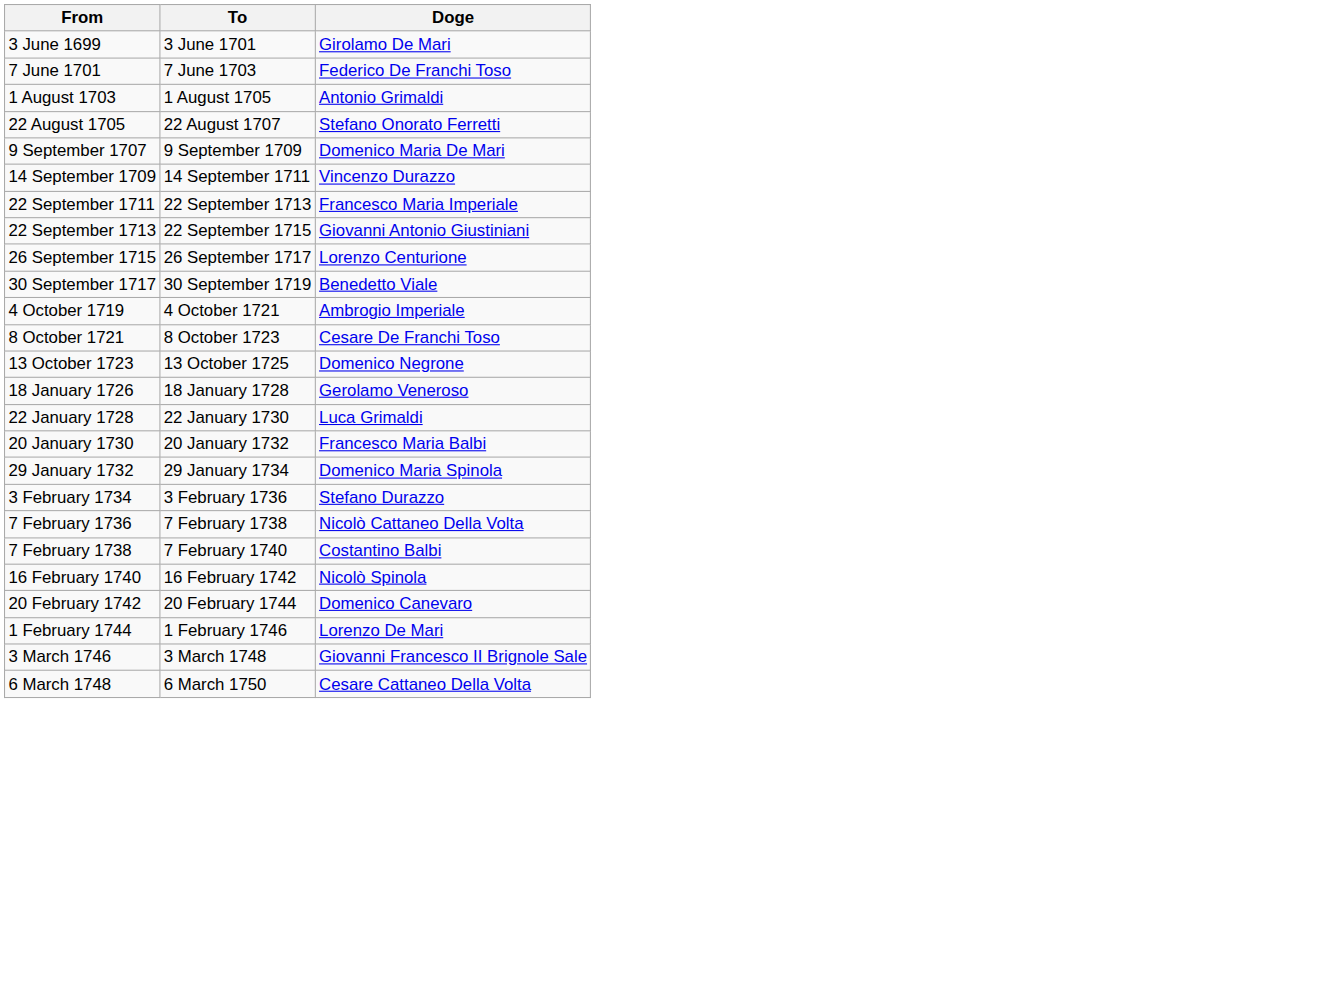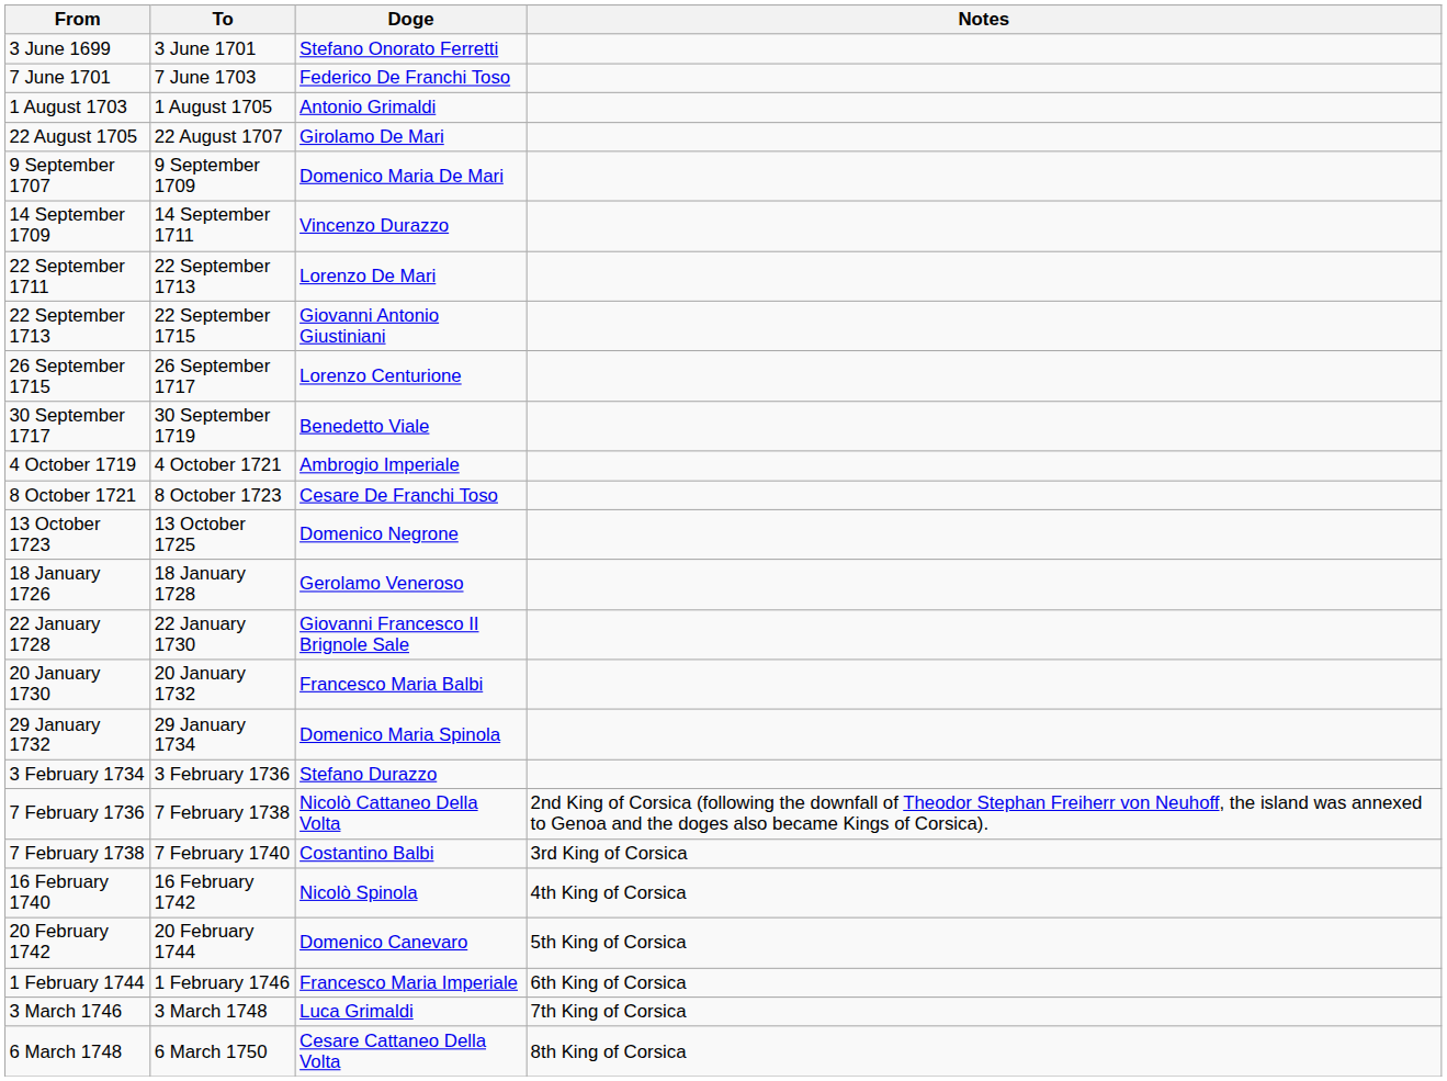+ column: Notes | 2nd King of Corsica (following the downfall of Theodor Stephan Freiherr von Neuhoff, the island was annexed to Genoa and the doges also became Kings of Corsica). | 3rd King of Corsica | 4th King of Corsica | 5th King of Corsica | 6th King of Corsica | 7th King of Corsica | 8th King of Corsica
3 June 1699 | Doge: Girolamo De Mari -> Stefano Onorato Ferretti
22 August 1705 | Doge: Stefano Onorato Ferretti -> Girolamo De Mari
22 September 1711 | Doge: Francesco Maria Imperiale -> Lorenzo De Mari
22 January 1728 | Doge: Luca Grimaldi -> Giovanni Francesco II Brignole Sale
1 February 1744 | Doge: Lorenzo De Mari -> Francesco Maria Imperiale
3 March 1746 | Doge: Giovanni Francesco II Brignole Sale -> Luca Grimaldi
